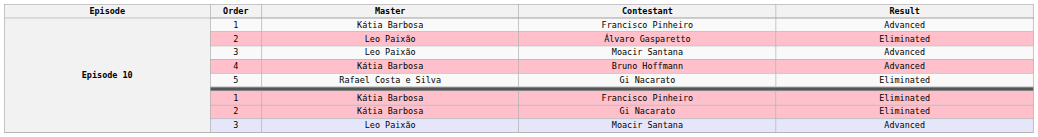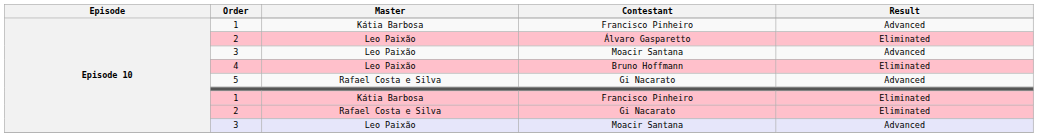4 | Master: Kátia Barbosa -> Leo Paixão
4 | Result: Advanced -> Eliminated
5 | Result: Eliminated -> Advanced
2 / Gi Nacarato | Master: Kátia Barbosa -> Rafael Costa e Silva
